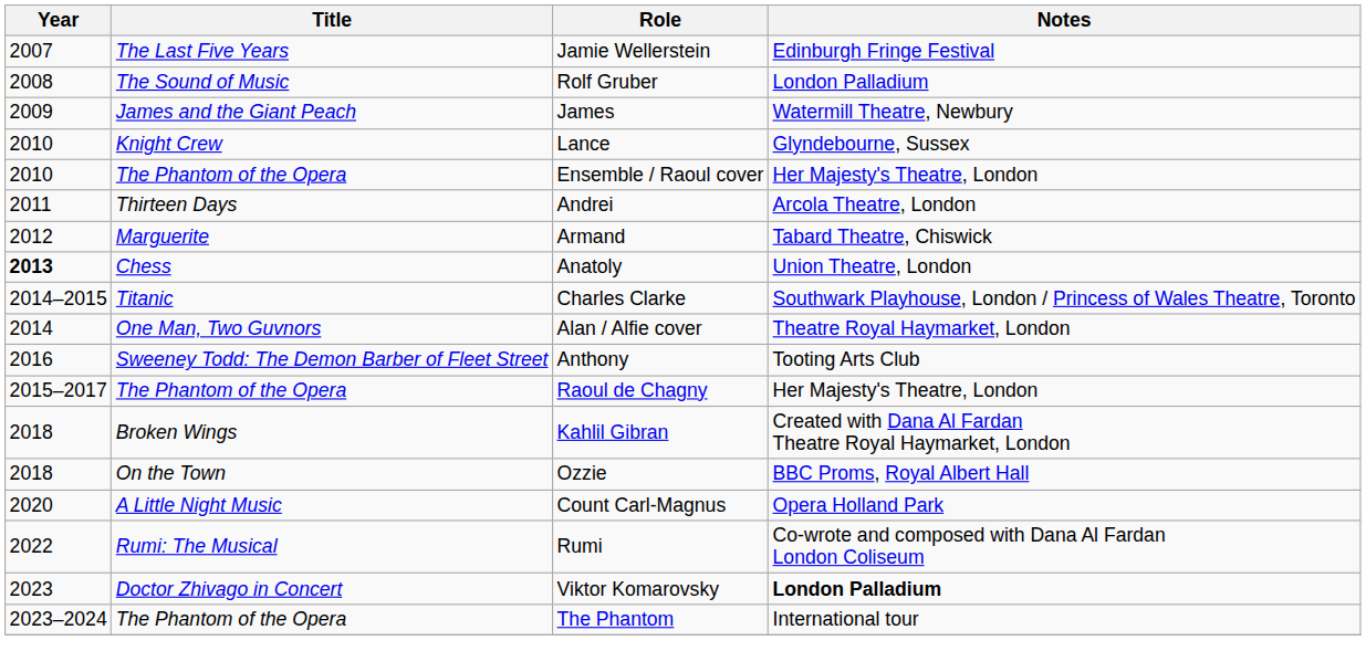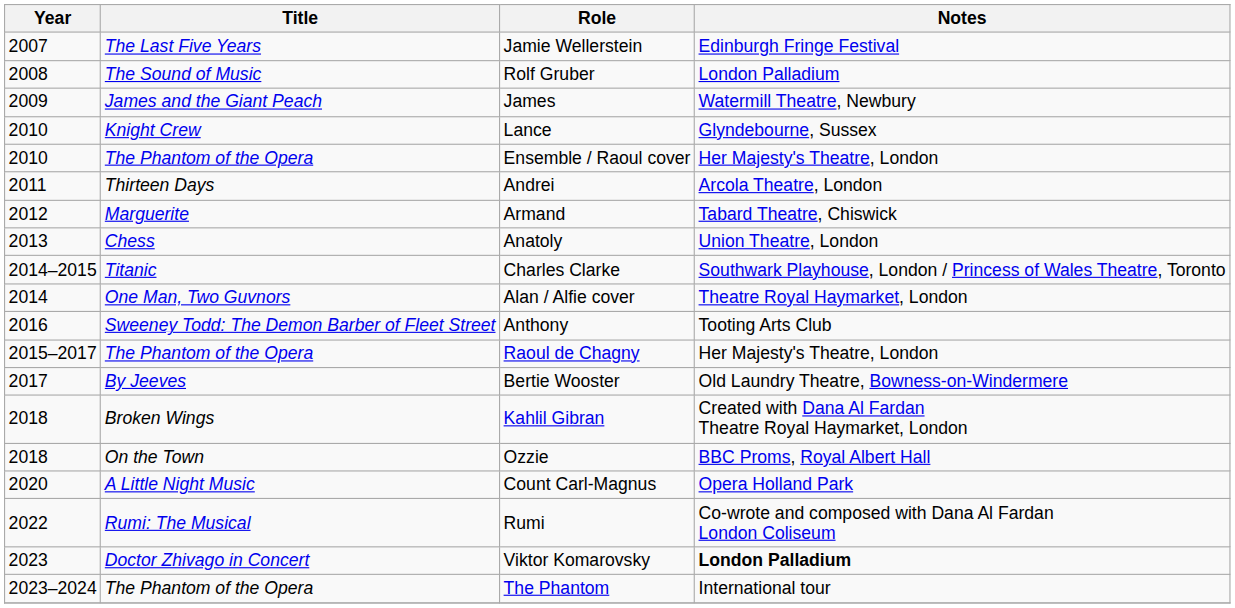Anatoly | Year: bold -> normal
+ row: 2017 | By Jeeves | Bertie Wooster | Old Laundry Theatre, Bowness-on-Windermere
